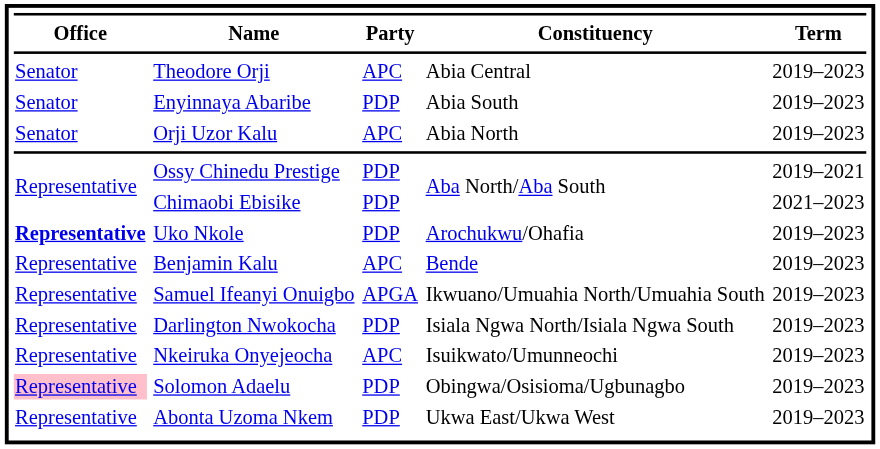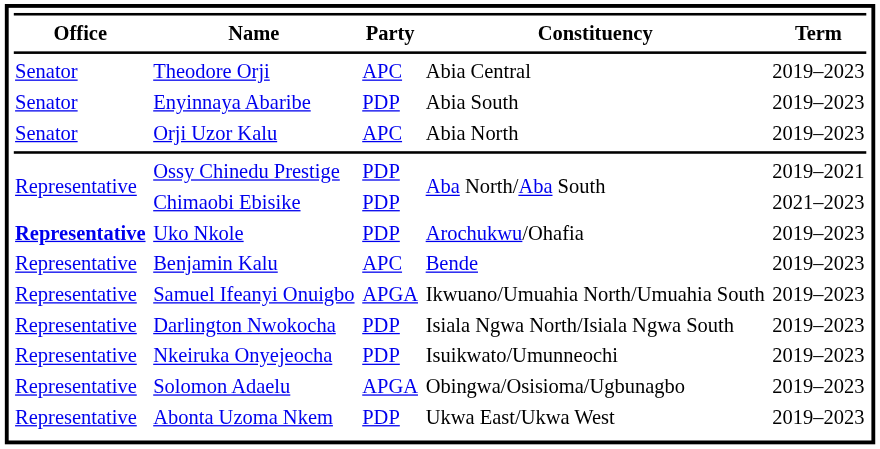Nkeiruka Onyejeocha | column 3: APC -> PDP
Solomon Adaelu | column 1: pink background -> no background
Solomon Adaelu | column 3: PDP -> APGA
